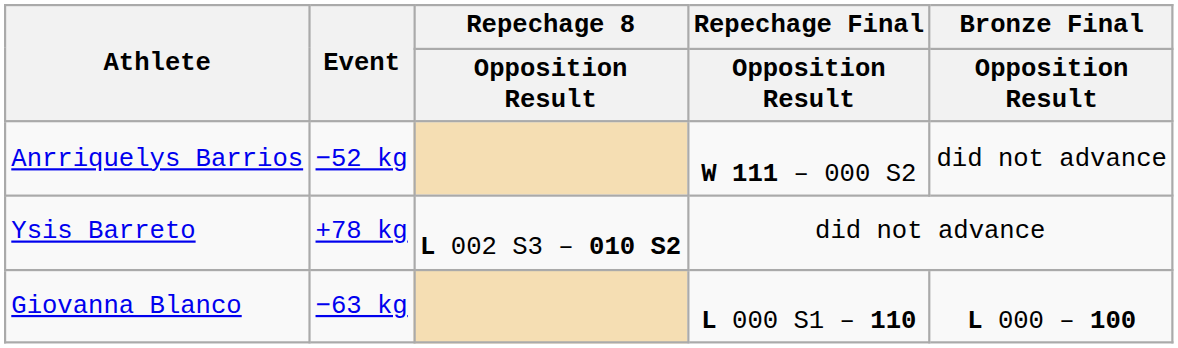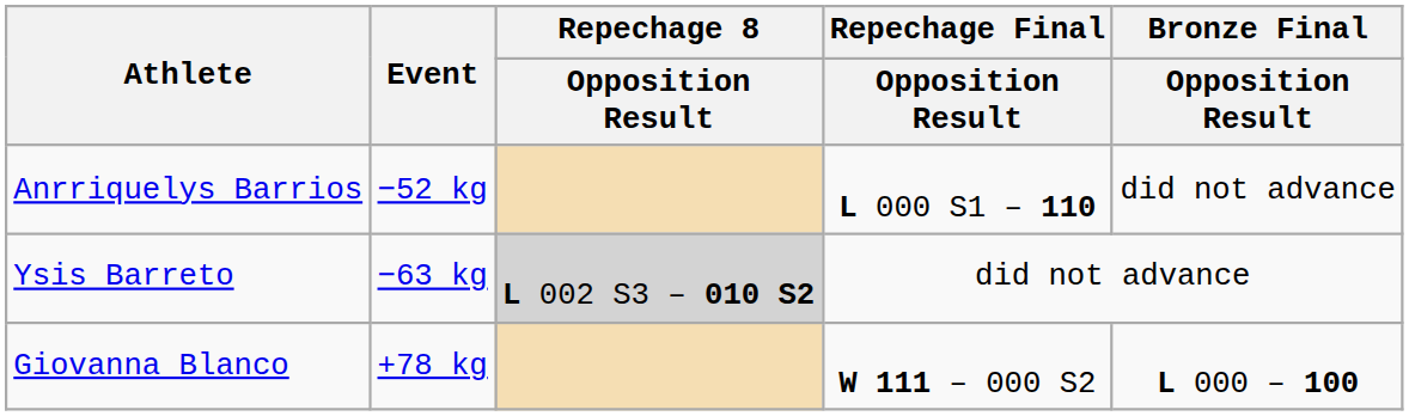Anrriquelys Barrios | Repechage Final / Opposition Result: W 111 – 000 S2 -> L 000 S1 – 110
Ysis Barreto | Event: +78 kg -> −63 kg
Ysis Barreto | Repechage 8 / Opposition Result: no background -> lightgrey background
Giovanna Blanco | Event: −63 kg -> +78 kg
Giovanna Blanco | Repechage Final / Opposition Result: L 000 S1 – 110 -> W 111 – 000 S2
